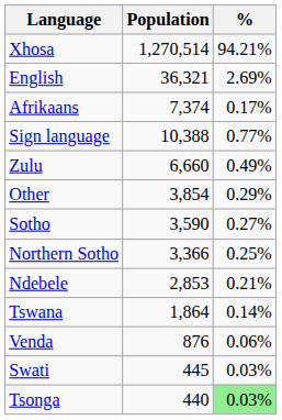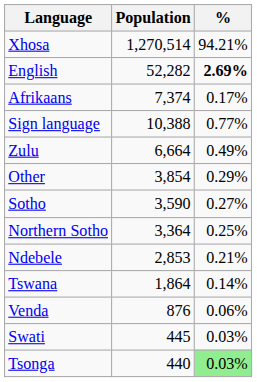English | Population: 36,321 -> 52,282
English | %: normal -> bold
Zulu | Population: 6,660 -> 6,664
Northern Sotho | Population: 3,366 -> 3,364
